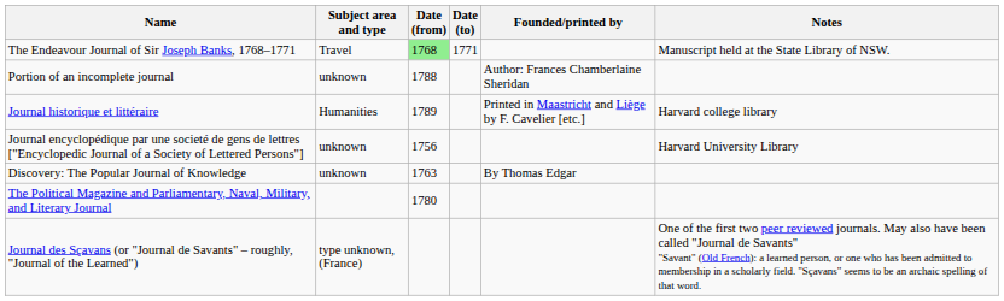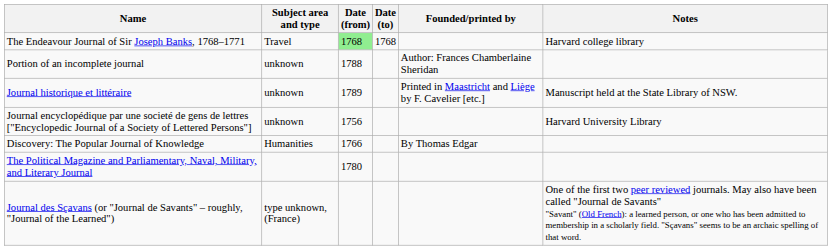The Endeavour Journal of Sir Joseph Banks, 1768–1771 | Date (to): 1771 -> 1768
The Endeavour Journal of Sir Joseph Banks, 1768–1771 | Notes: Manuscript held at the State Library of NSW. -> Harvard college library
Journal historique et littéraire | Subject area and type: Humanities -> unknown
Journal historique et littéraire | Notes: Harvard college library -> Manuscript held at the State Library of NSW.
Discovery: The Popular Journal of Knowledge | Subject area and type: unknown -> Humanities
Discovery: The Popular Journal of Knowledge | Date (from): 1763 -> 1766
